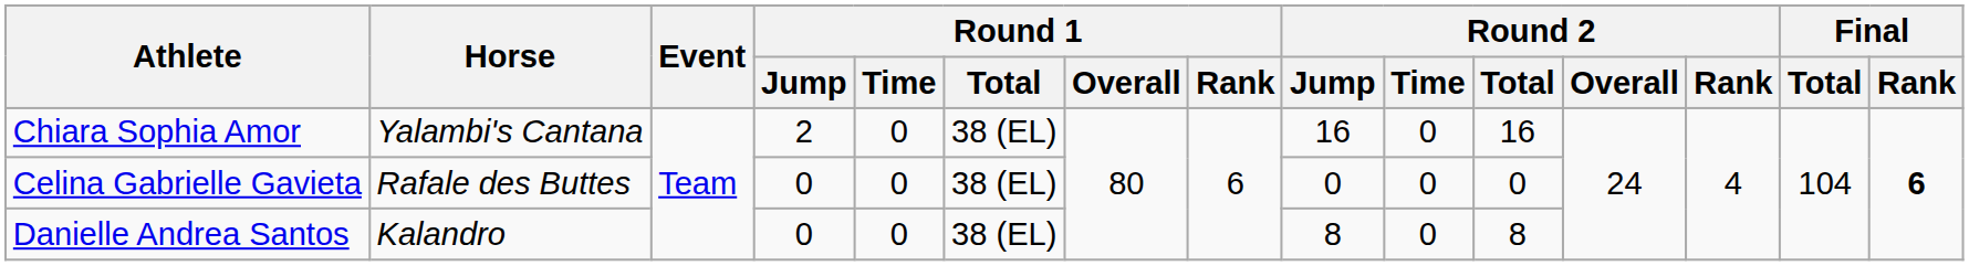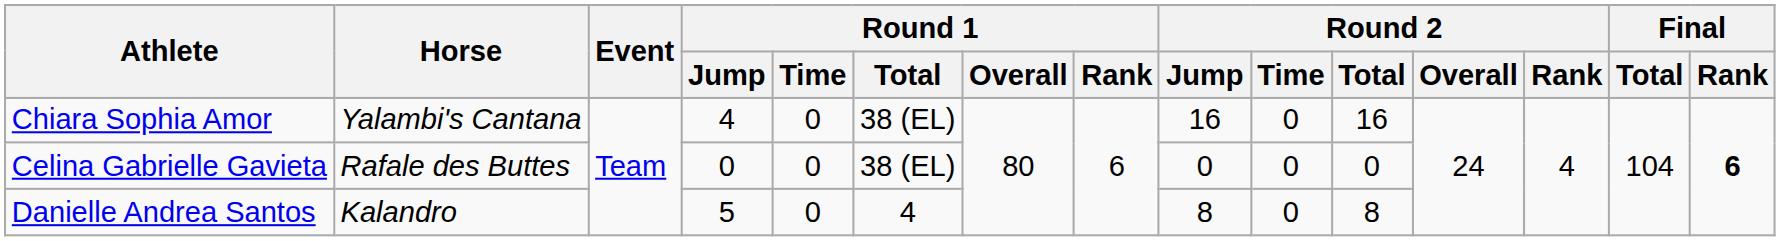Chiara Sophia Amor | Round 1 / Jump: 2 -> 4
Danielle Andrea Santos | Round 1 / Jump: 0 -> 5
Danielle Andrea Santos | Round 1 / Total: 38 (EL) -> 4
